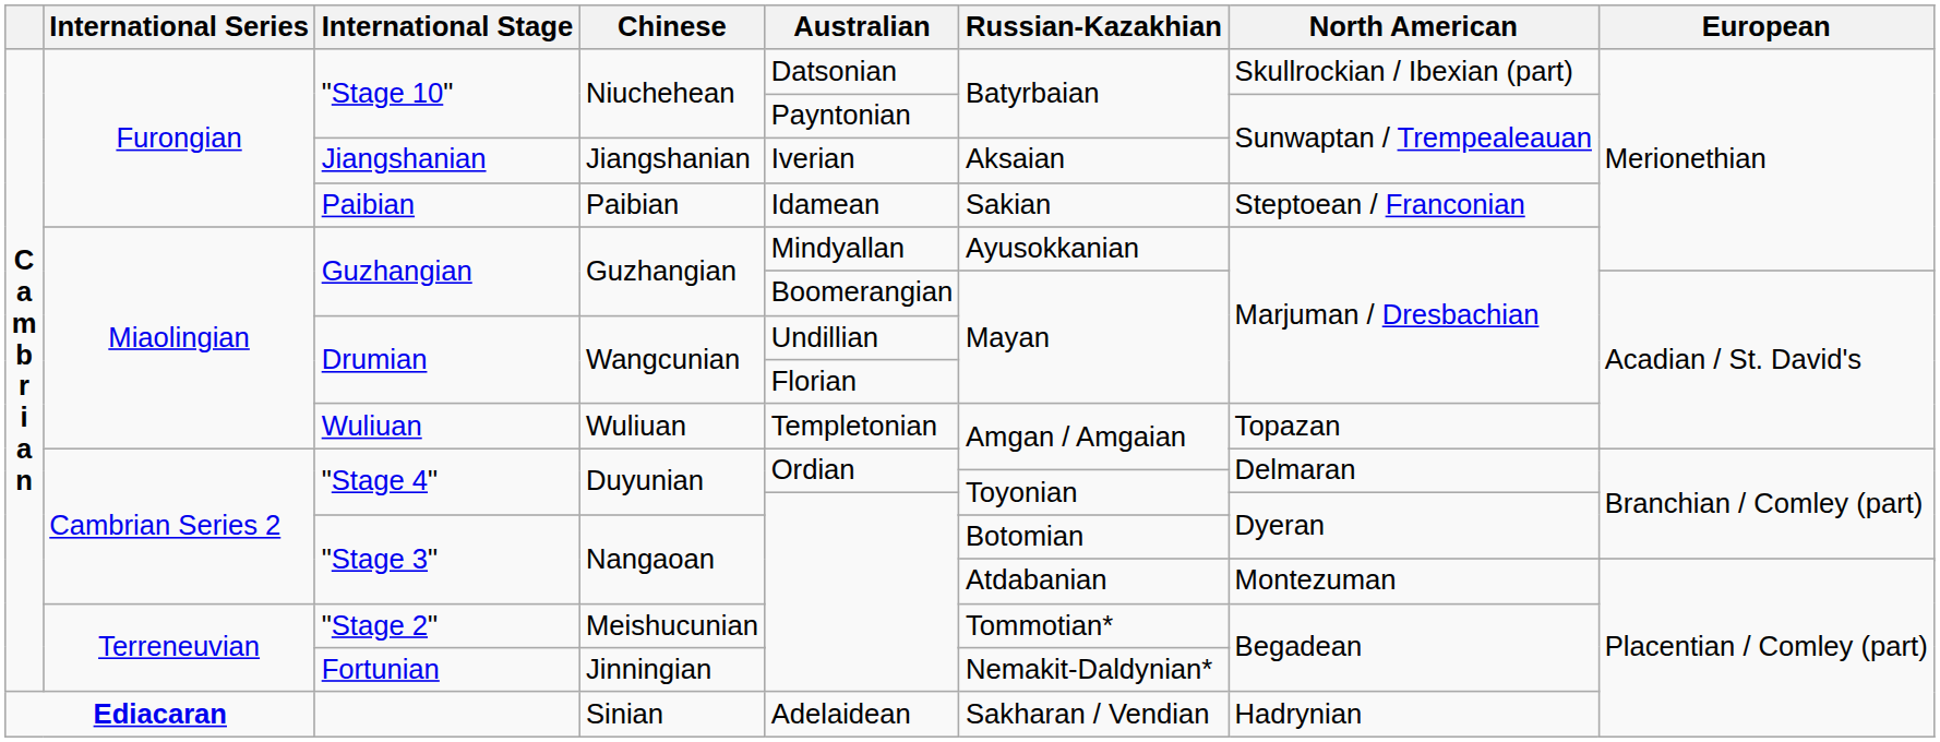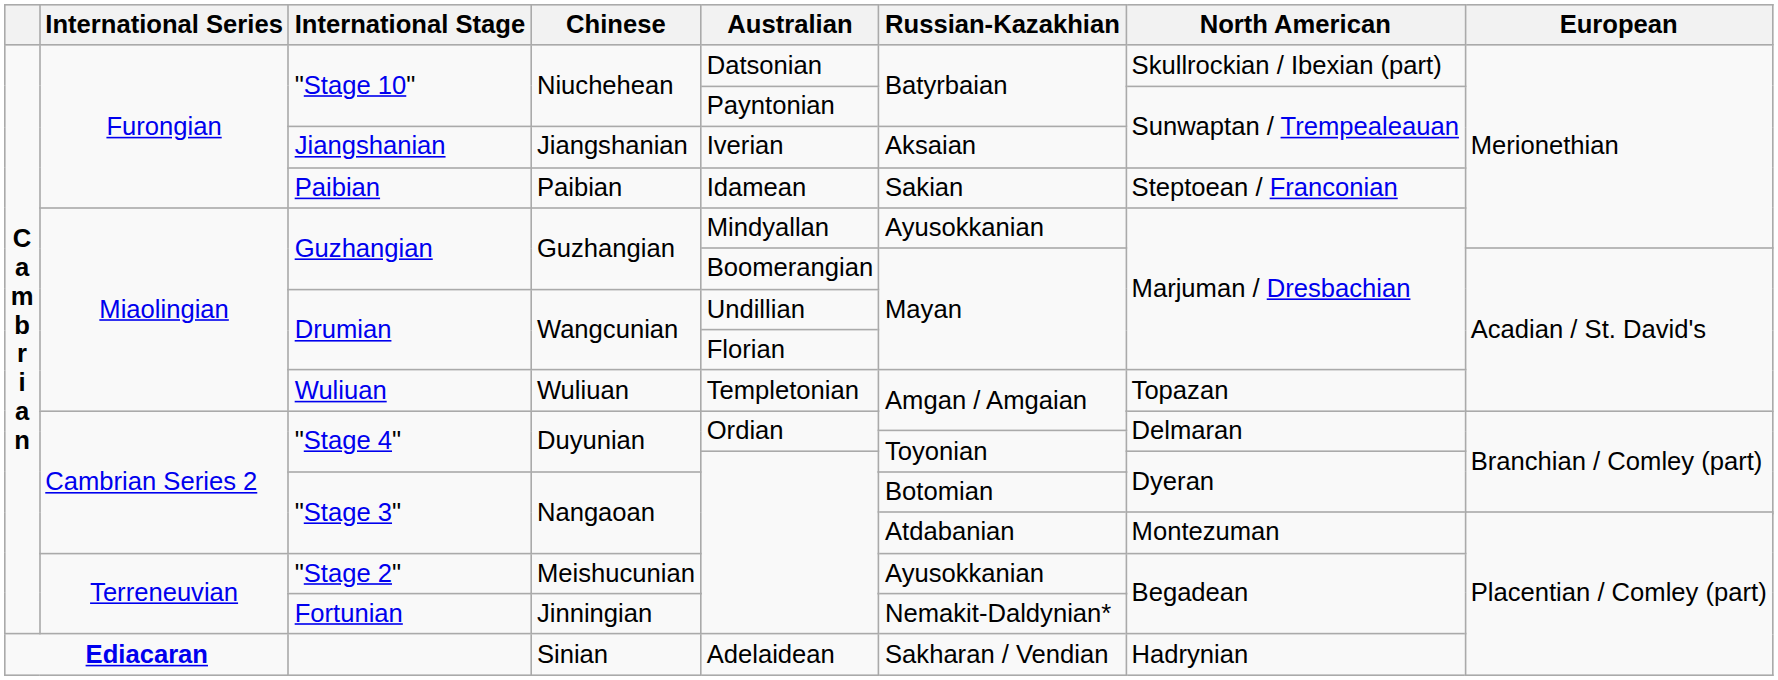"Stage 2" / Meishucunian | Russian-Kazakhian: Tommotian* -> Ayusokkanian
